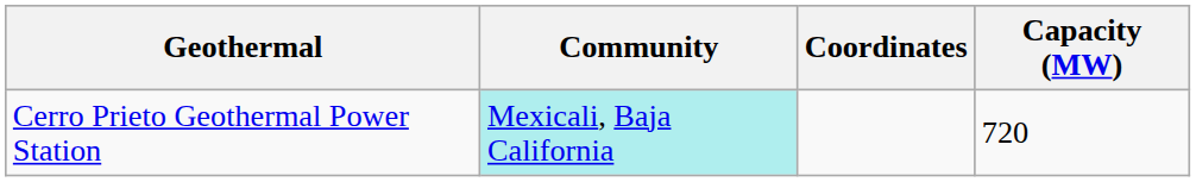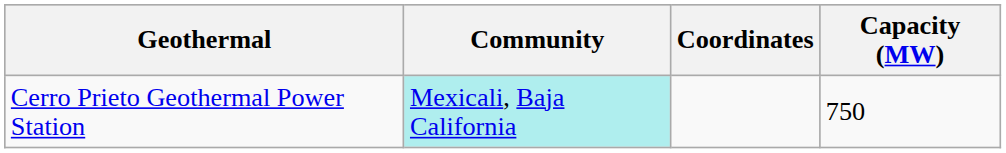Cerro Prieto Geothermal Power Station | Capacity (MW): 720 -> 750
